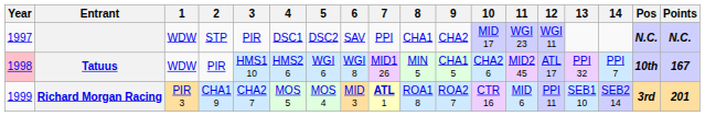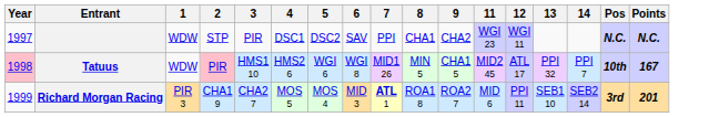- column: 10 | MID 17 | CHA2 6 | CTR 16
Tatuus | 2: no background -> pink background
